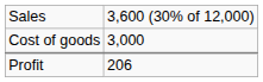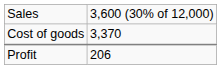Cost of goods | column 2: 3,000 -> 3,370
